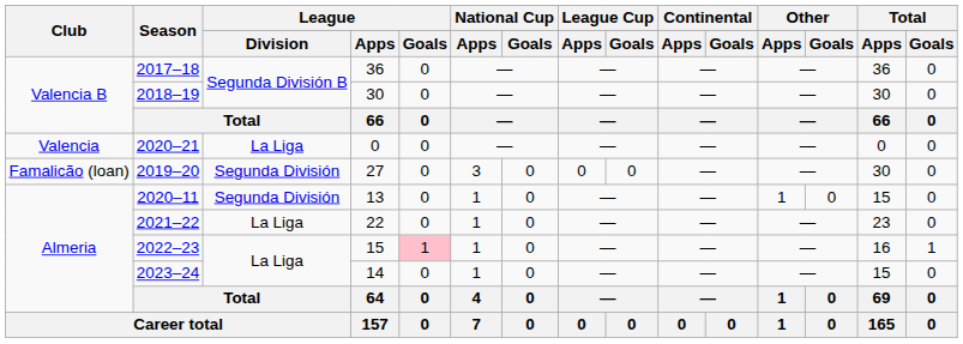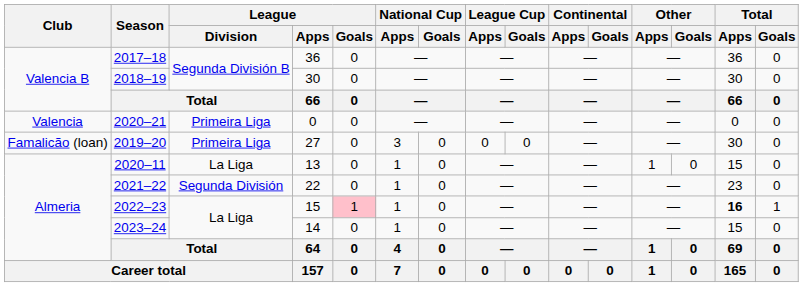2020–21 | League / Division: La Liga -> Primeira Liga
2019–20 | League / Division: Segunda División -> Primeira Liga
2020–11 | League / Division: Segunda División -> La Liga
2021–22 | League / Division: La Liga -> Segunda División
2022–23 | Total / Apps: normal -> bold
